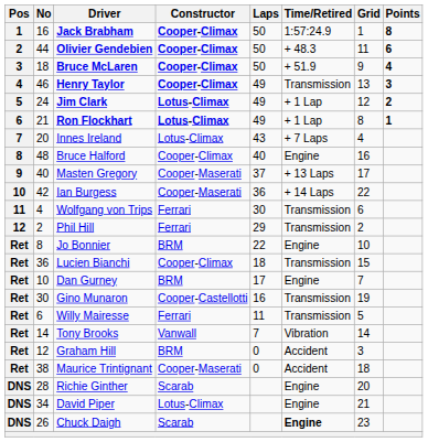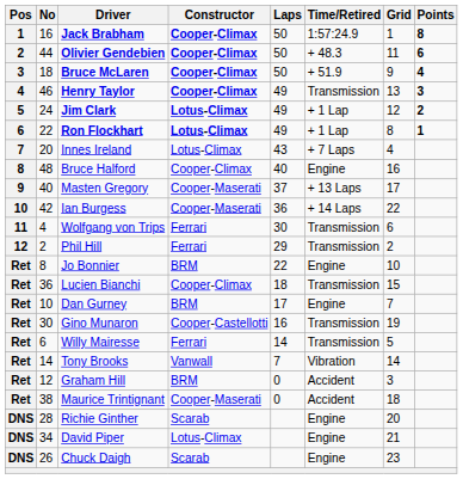Ron Flockhart | No: 21 -> 22
Willy Mairesse | Laps: 11 -> 14
Chuck Daigh | Time/Retired: bold -> normal
